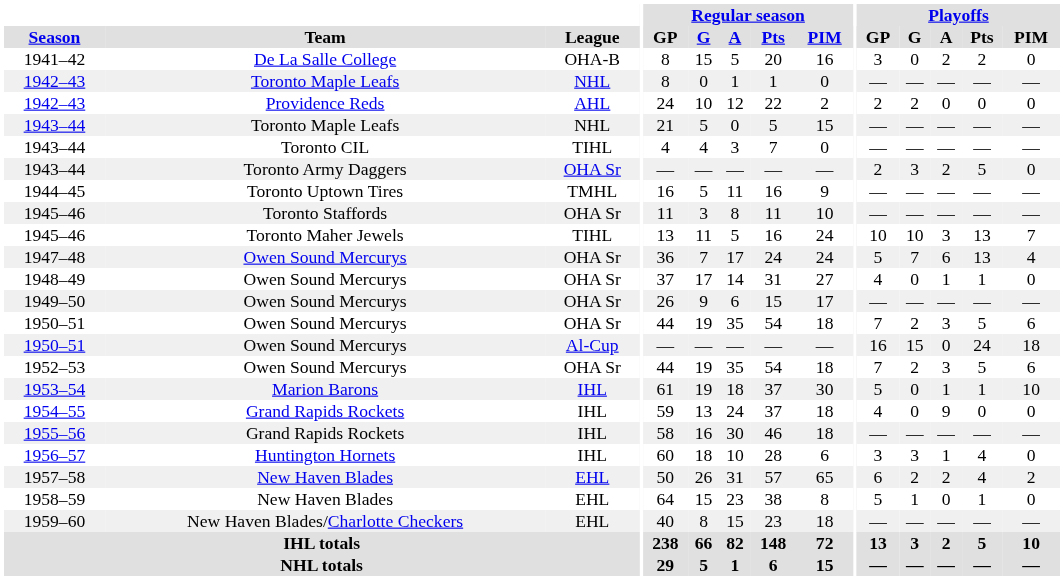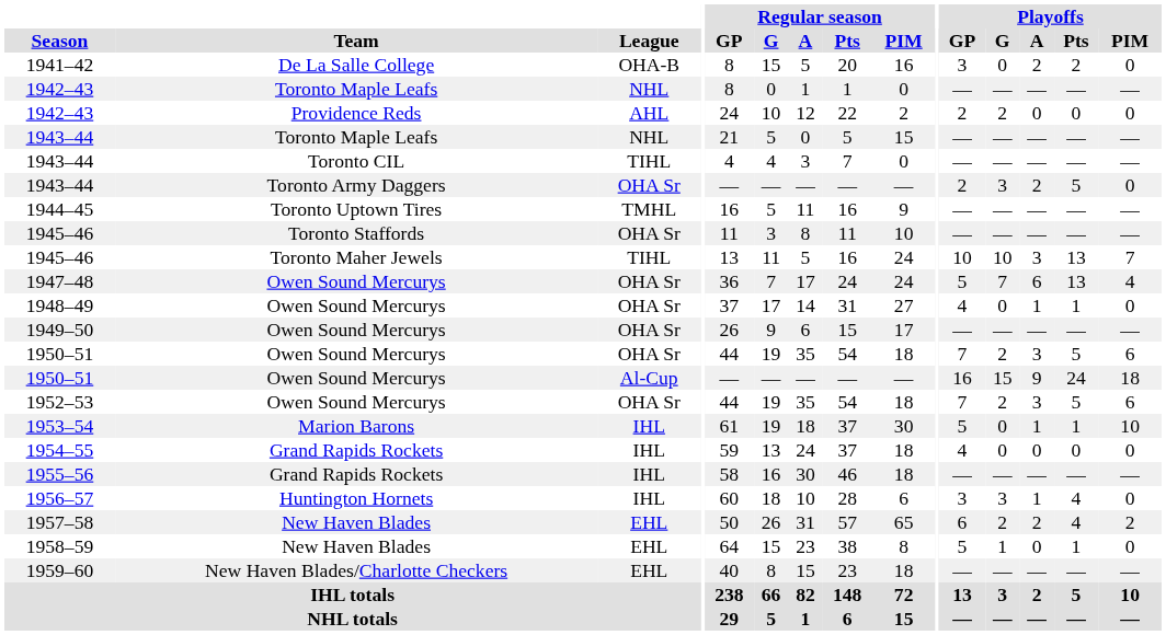1950–51 / Al-Cup | Playoffs / A: 0 -> 9
1954–55 | Playoffs / A: 9 -> 0
